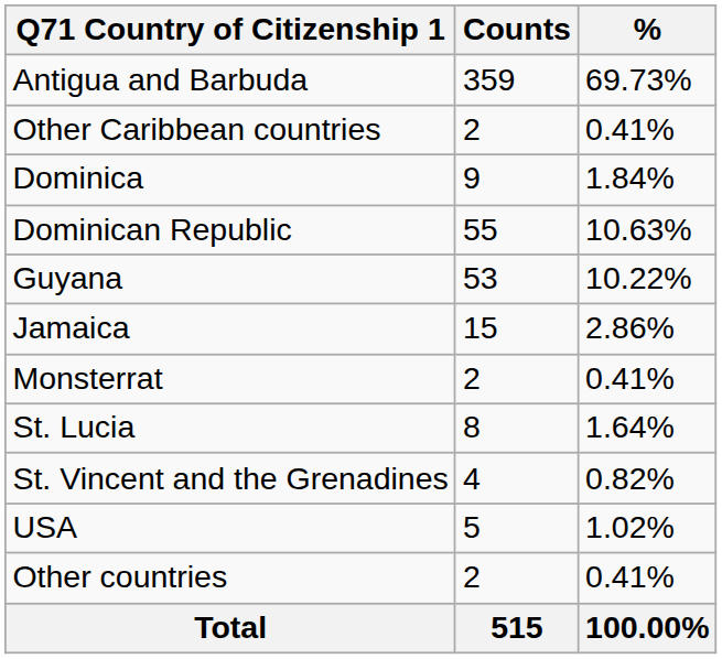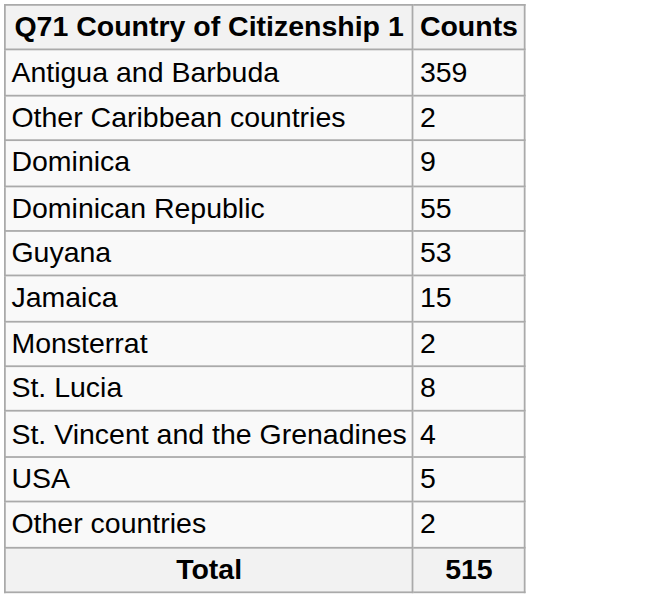- column: % | 69.73% | 0.41% | 1.84% | 10.63% | 10.22% | 2.86% | 0.41% | 1.64% | 0.82% | 1.02% | 0.41% | 100.00%
